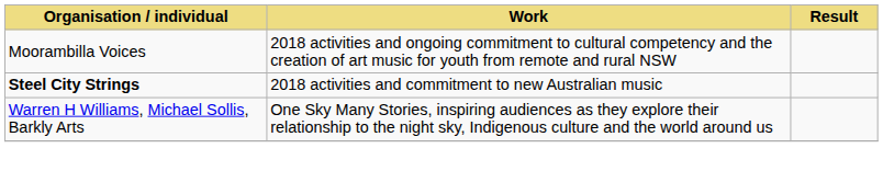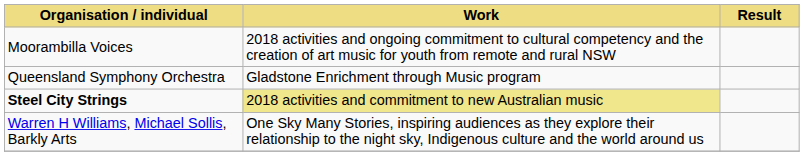+ row: Queensland Symphony Orchestra | Gladstone Enrichment through Music program
Steel City Strings | Work: no background -> khaki background
